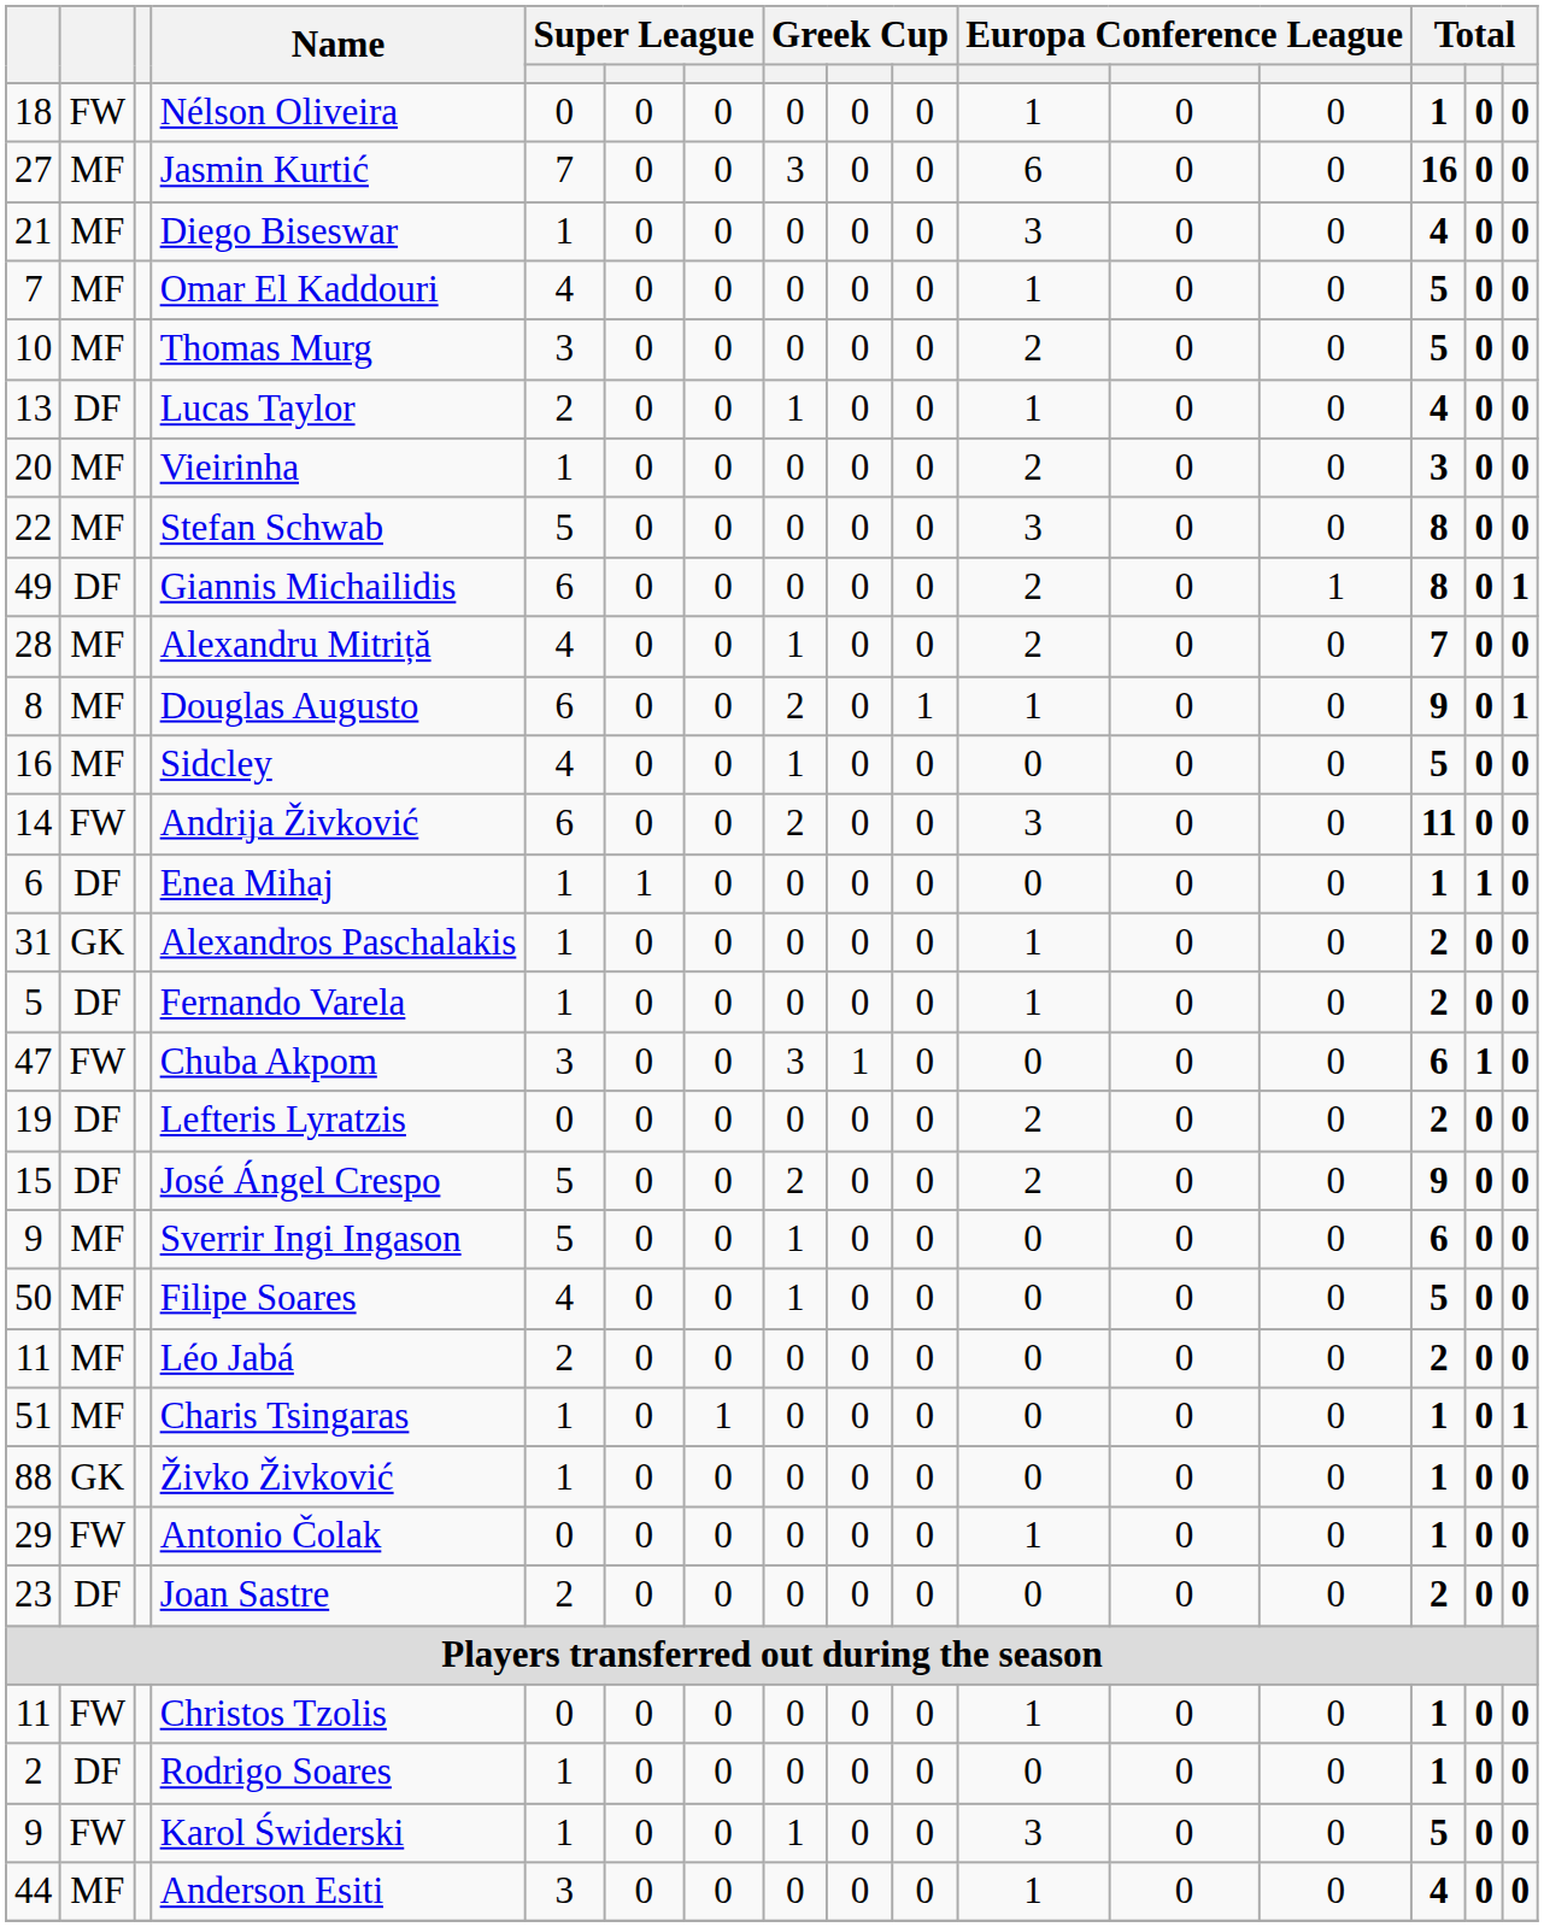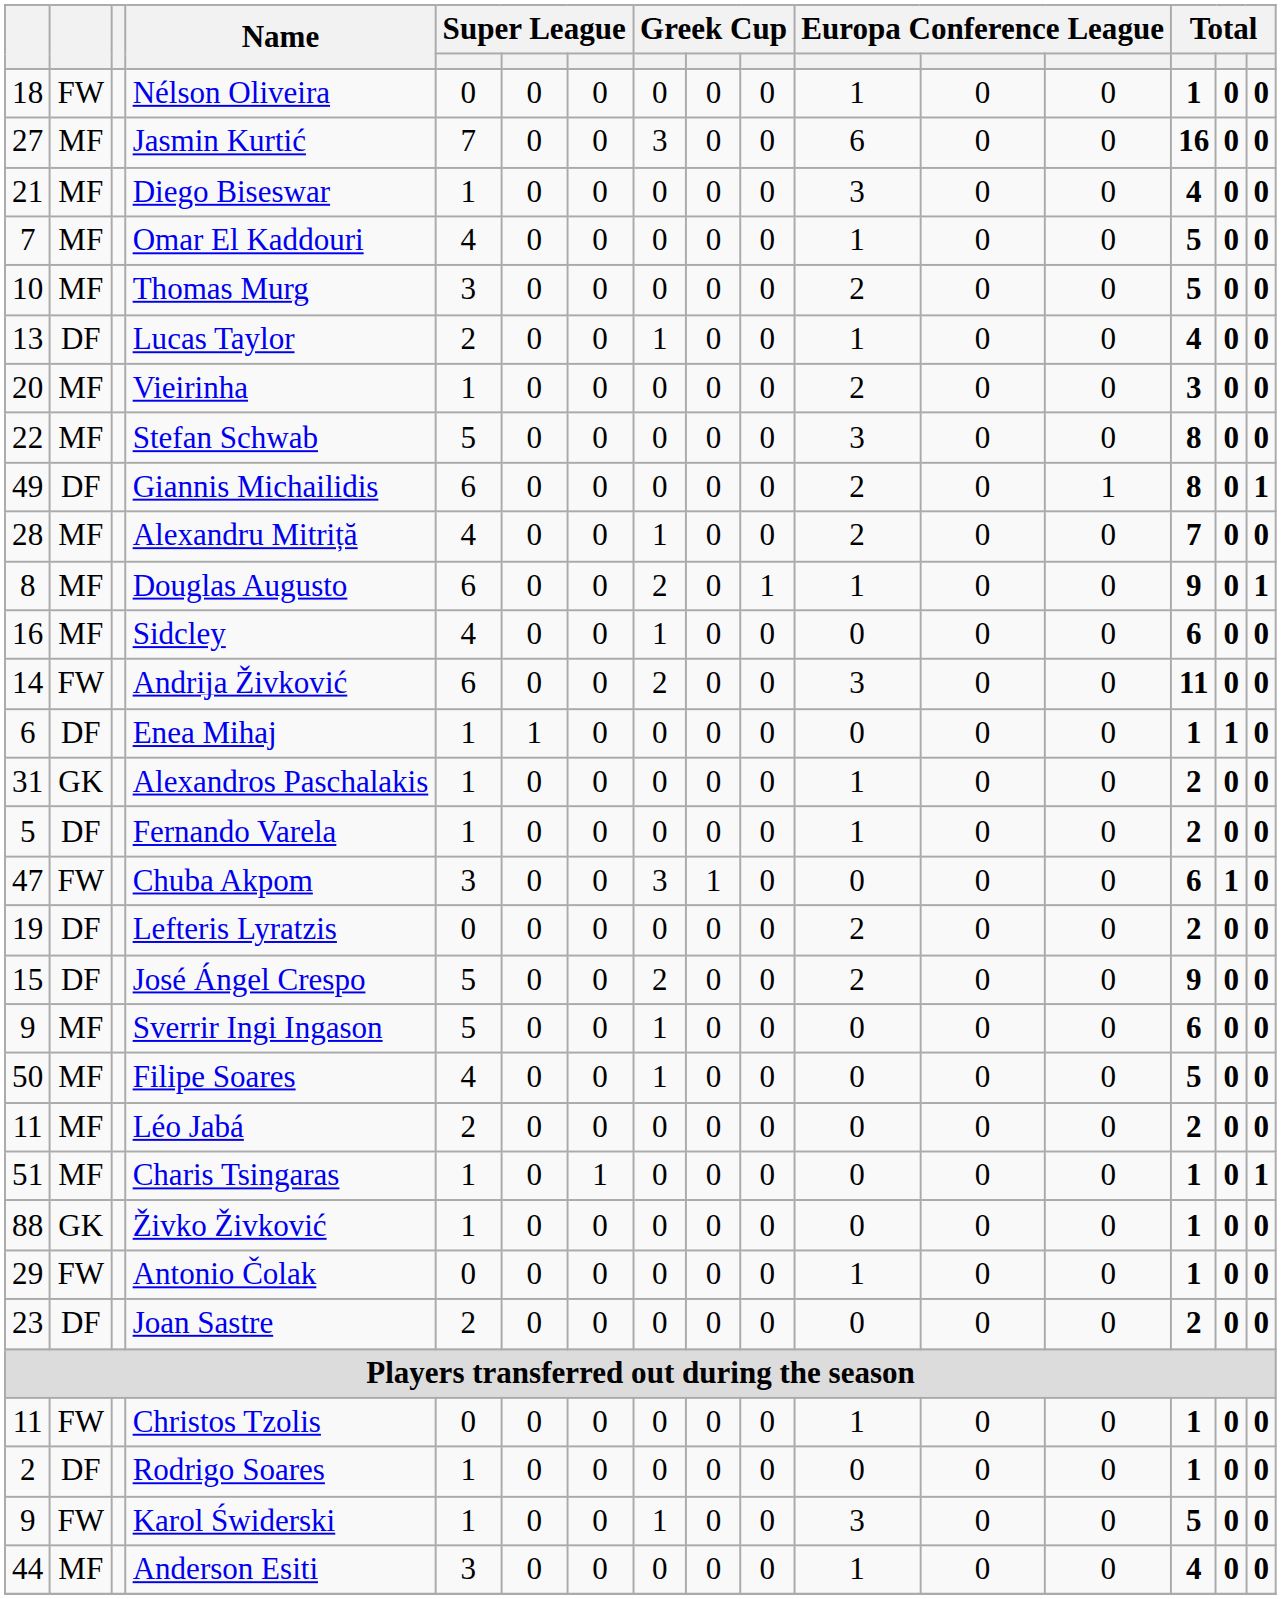Sidcley | column 14: 5 -> 6
